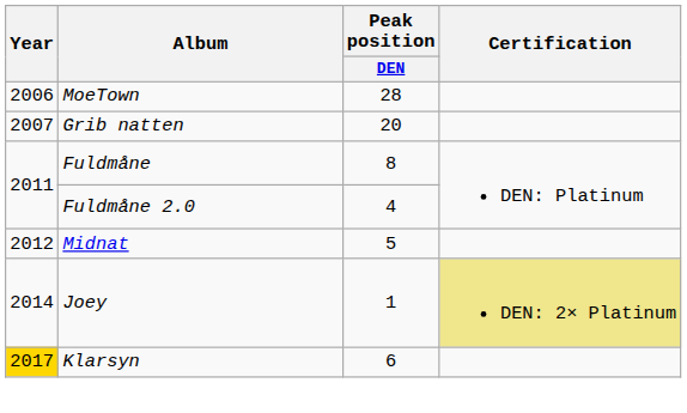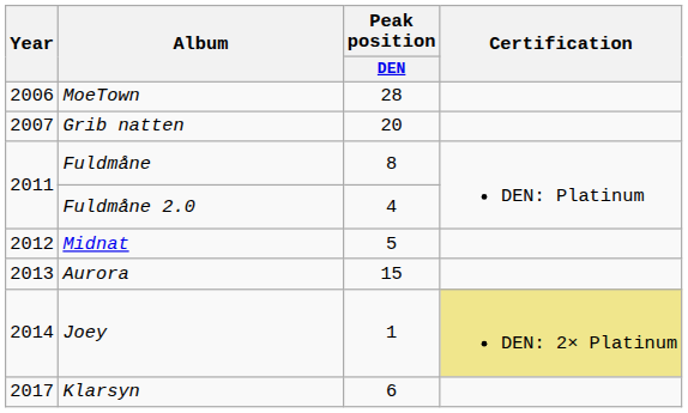+ row: 2013 | Aurora | 15
Klarsyn | Year: gold background -> no background
